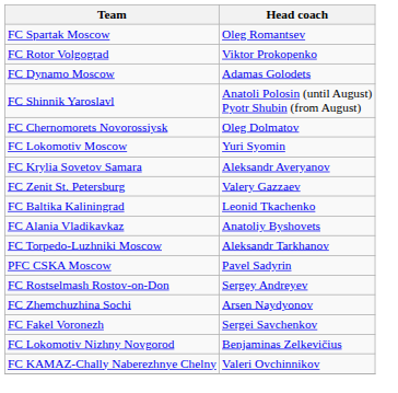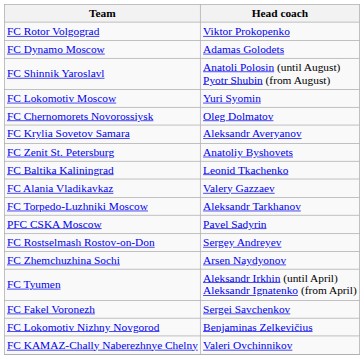- row: FC Spartak Moscow | Oleg Romantsev
rows swapped: FC Lokomotiv Moscow <-> FC Chernomorets Novorossiysk
FC Zenit St. Petersburg | Head coach: Valery Gazzaev -> Anatoliy Byshovets
FC Alania Vladikavkaz | Head coach: Anatoliy Byshovets -> Valery Gazzaev
+ row: FC Tyumen | Aleksandr Irkhin (until April) Aleksandr Ignatenko (from April)
